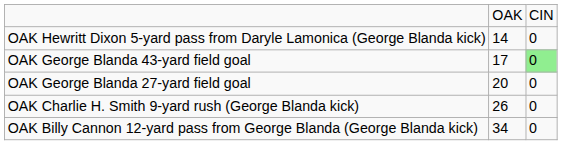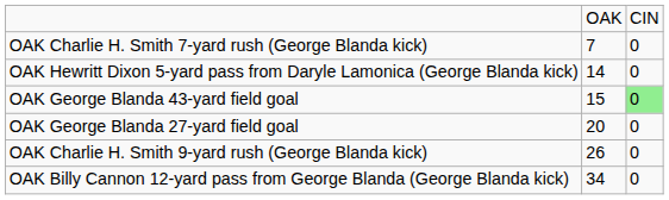+ row: OAK Charlie H. Smith 7-yard rush (George Blanda kick) | 7 | 0
OAK George Blanda 43-yard field goal | column 2: 17 -> 15
